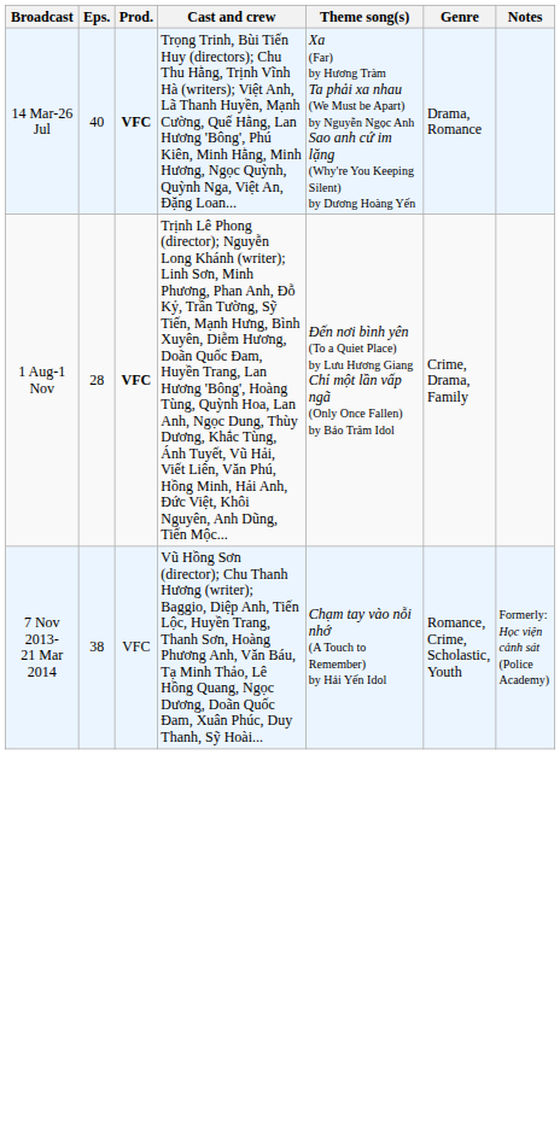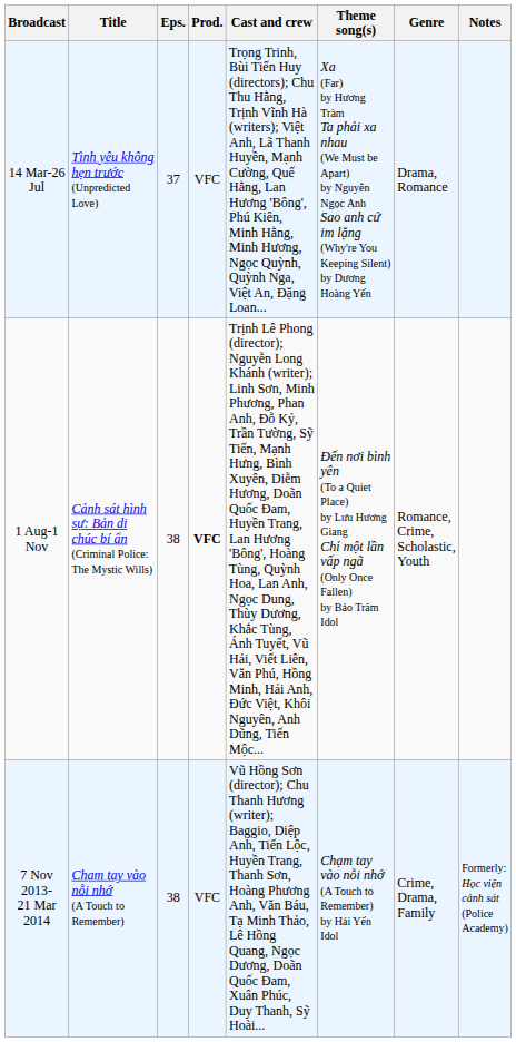+ column: Title | Tình yêu không hẹn trước (Unpredicted Love) | Cảnh sát hình sự: Bản di chúc bí ẩn (Criminal Police: The Mystic Wills) | Chạm tay vào nỗi nhớ (A Touch to Remember)
14 Mar-26 Jul | Eps.: 40 -> 37
14 Mar-26 Jul | Prod.: bold -> normal
1 Aug-1 Nov | Eps.: 28 -> 38
1 Aug-1 Nov | Genre: Crime, Drama, Family -> Romance, Crime, Scholastic, Youth
7 Nov 2013- 21 Mar 2014 | Genre: Romance, Crime, Scholastic, Youth -> Crime, Drama, Family
